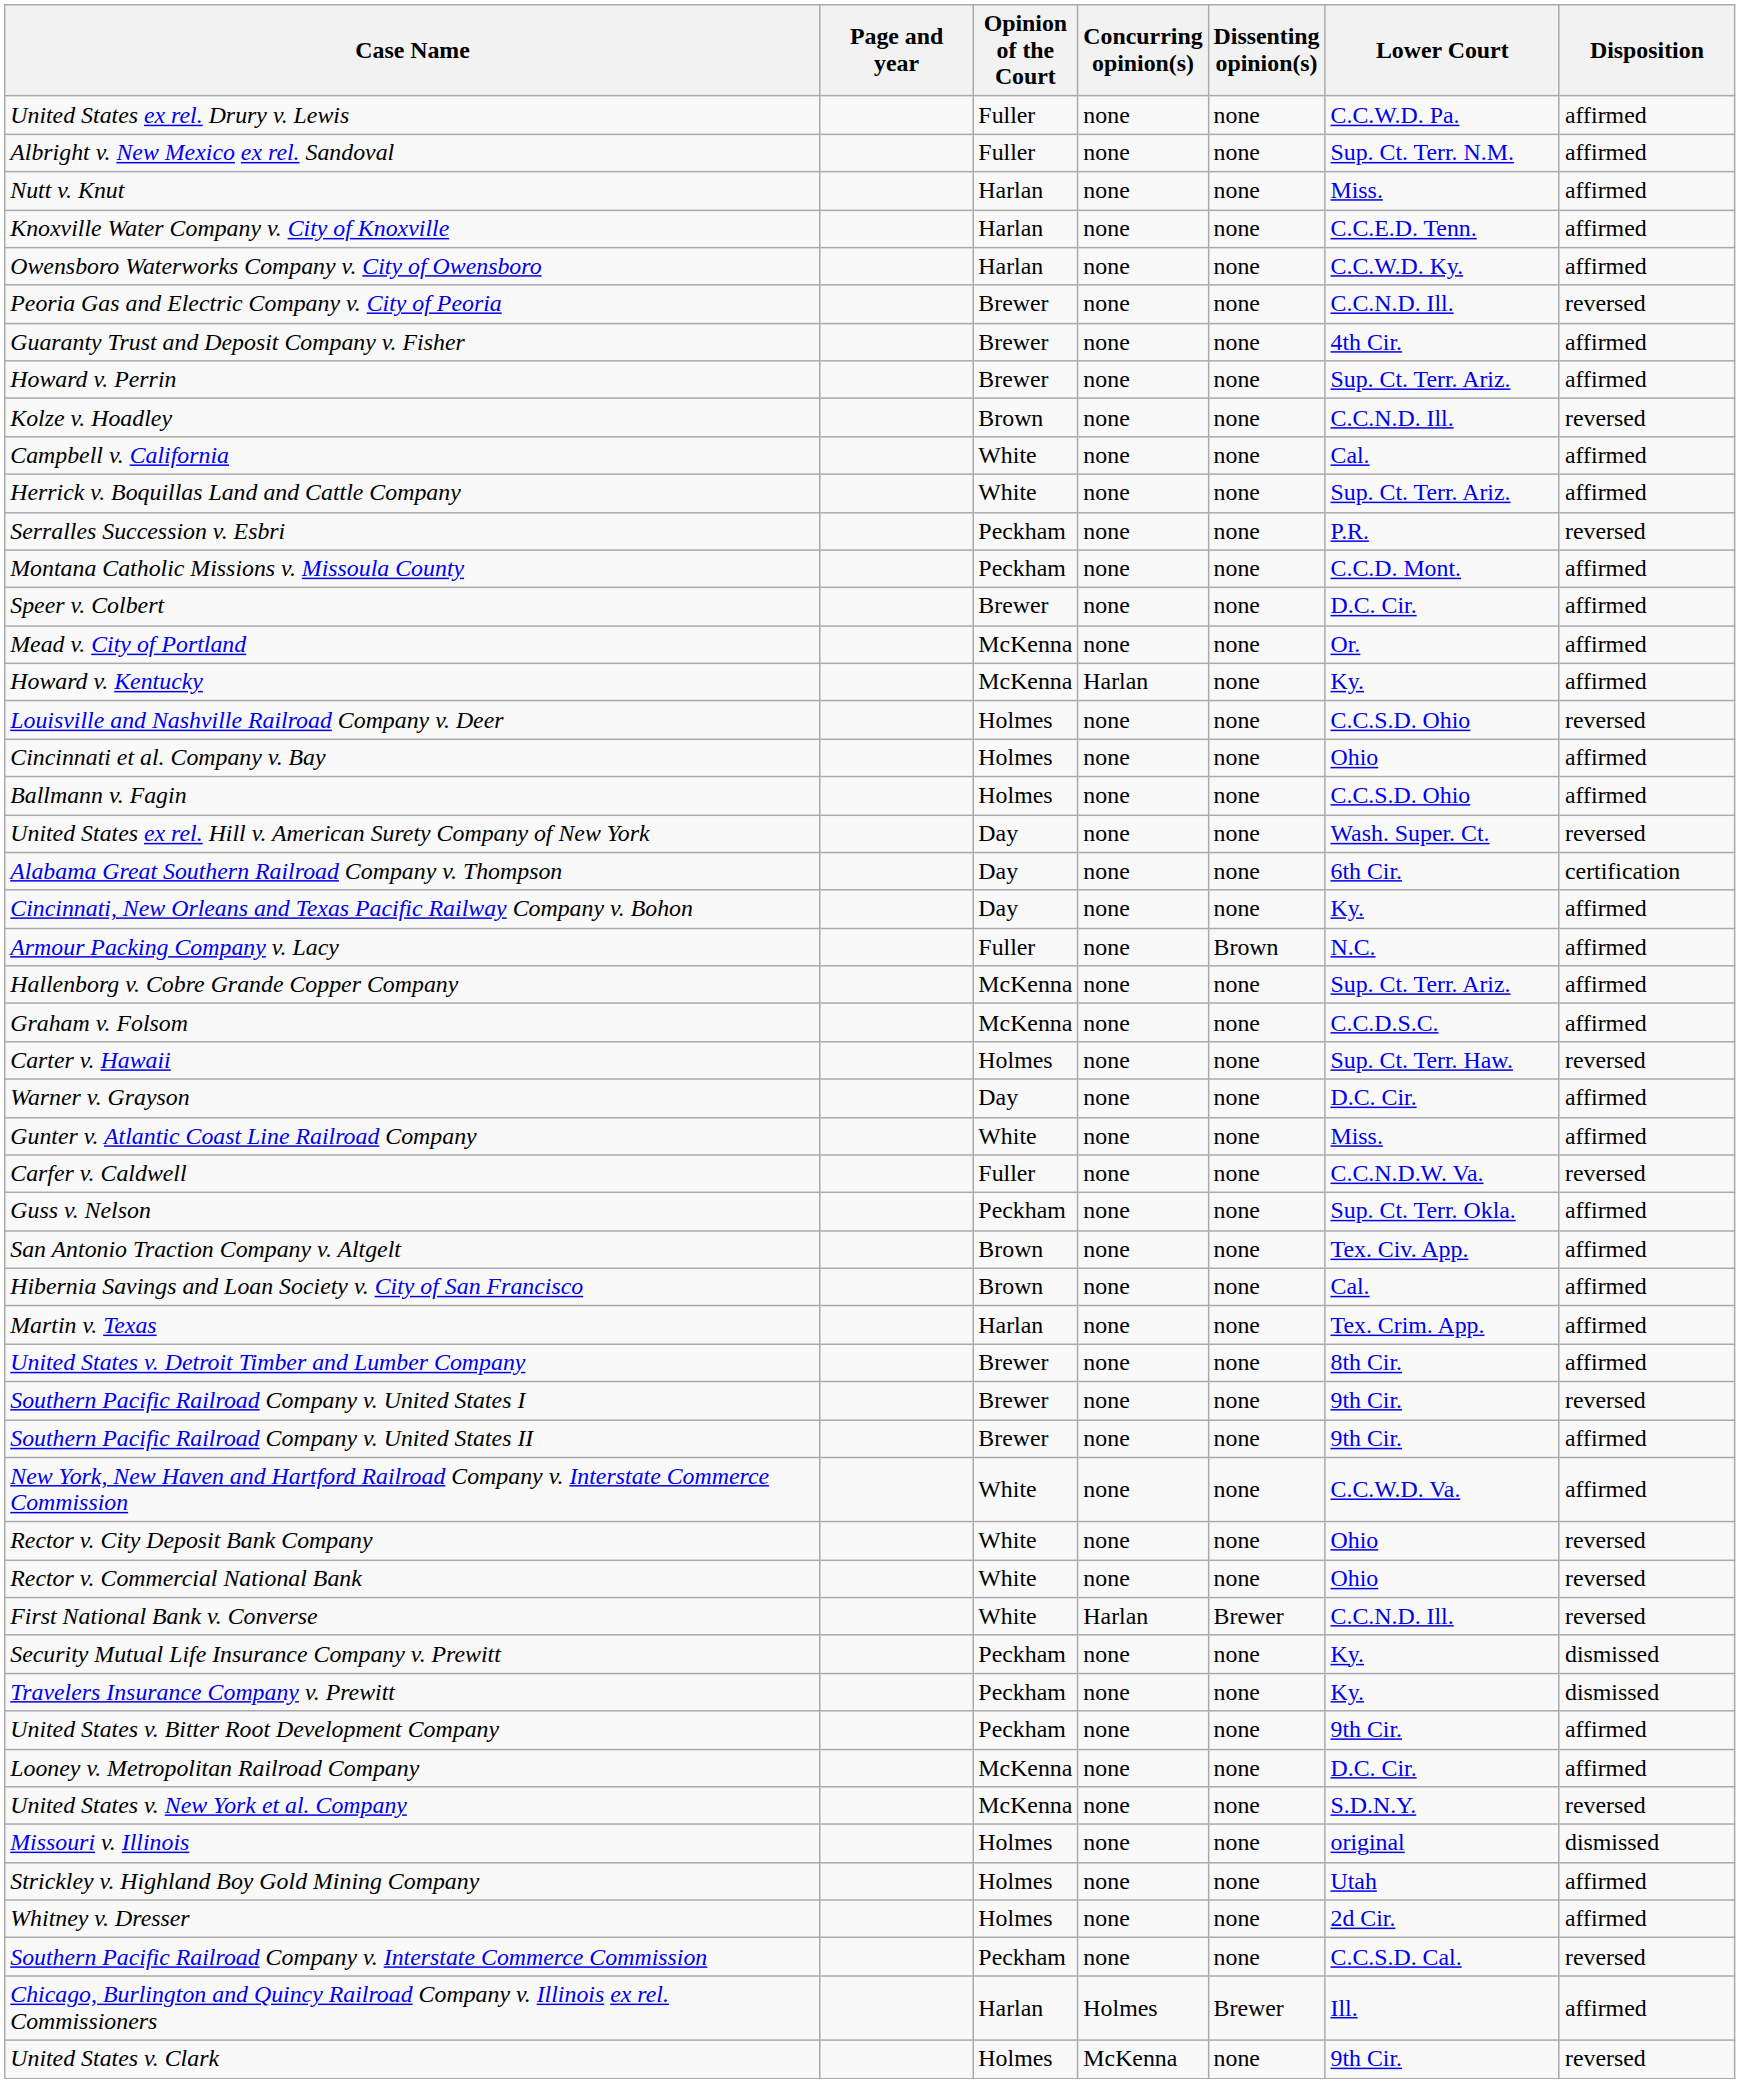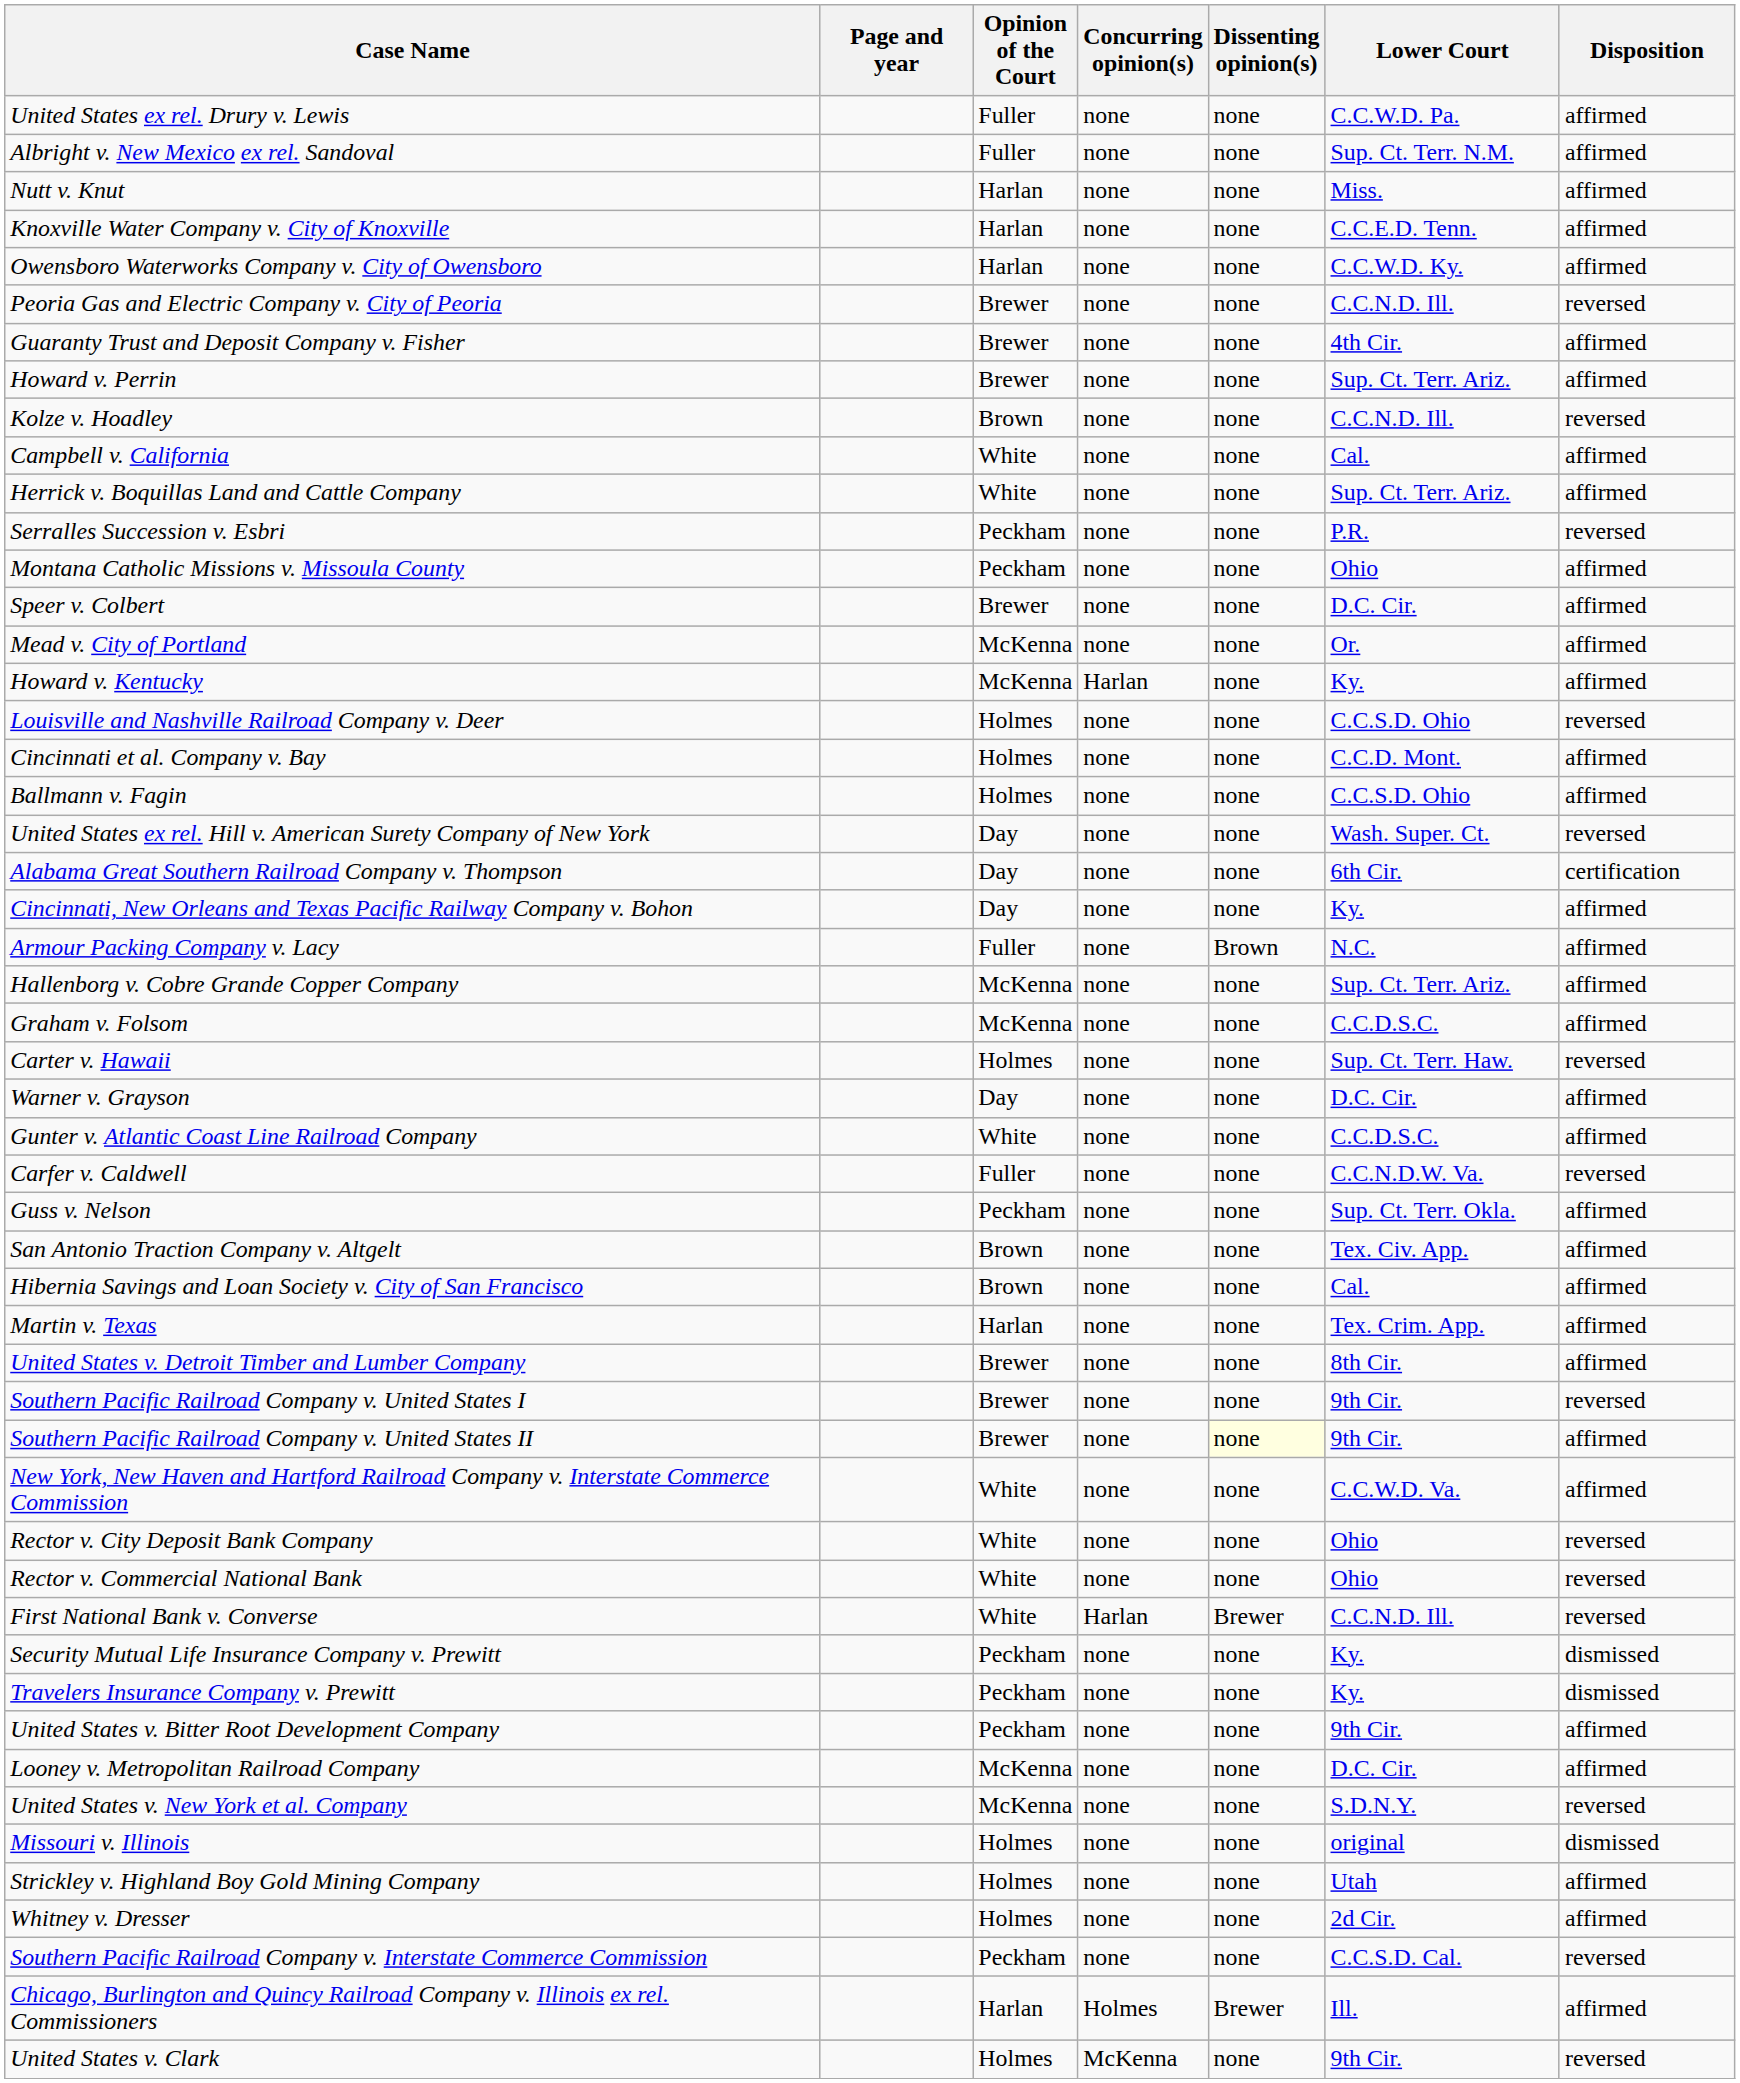Montana Catholic Missions v. Missoula County | Lower Court: C.C.D. Mont. -> Ohio
Cincinnati et al. Company v. Bay | Lower Court: Ohio -> C.C.D. Mont.
Gunter v. Atlantic Coast Line Railroad Company | Lower Court: Miss. -> C.C.D.S.C.
Southern Pacific Railroad Company v. United States II | Dissenting opinion(s): no background -> lightyellow background
